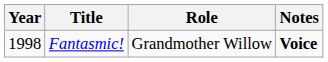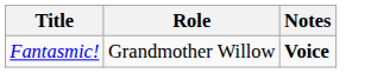- column: Year | 1998
